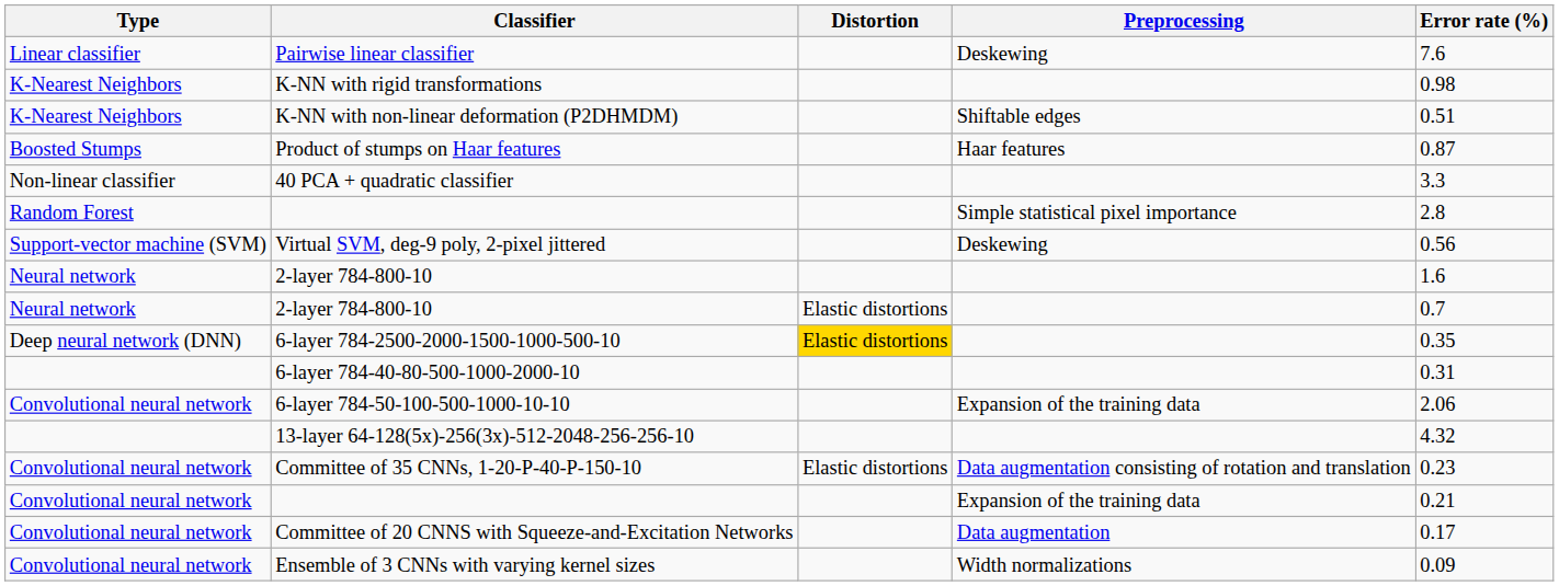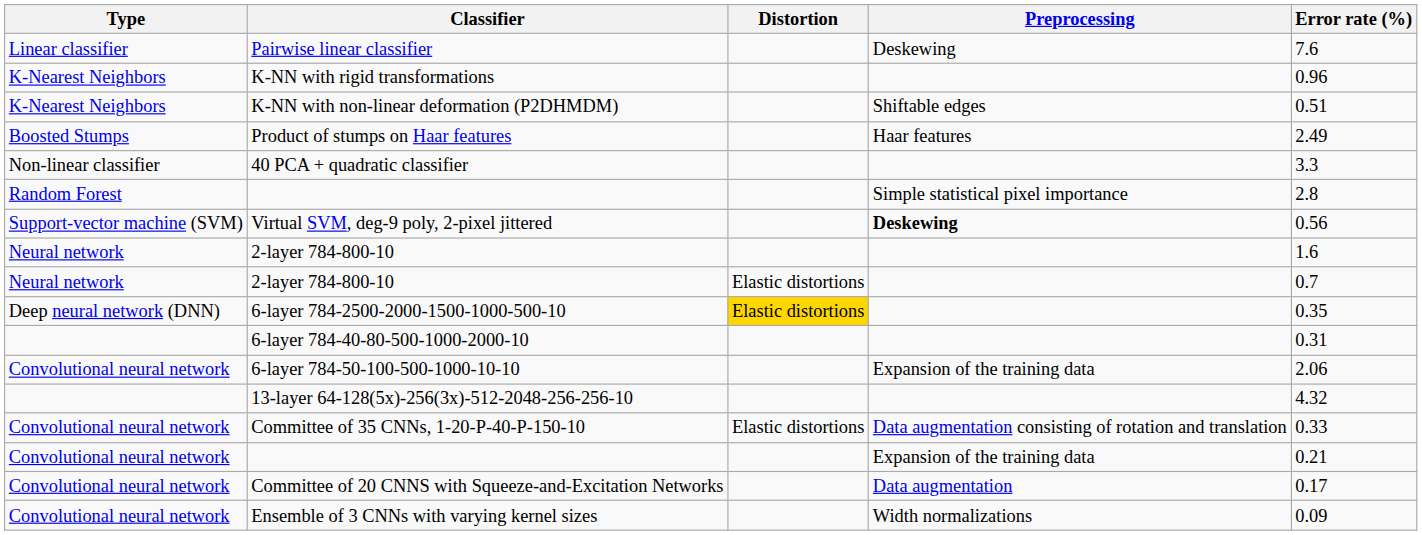K-NN with rigid transformations | Error rate (%): 0.98 -> 0.96
Product of stumps on Haar features | Error rate (%): 0.87 -> 2.49
Virtual SVM, deg-9 poly, 2-pixel jittered | Preprocessing: normal -> bold
Committee of 35 CNNs, 1-20-P-40-P-150-10 | Error rate (%): 0.23 -> 0.33
